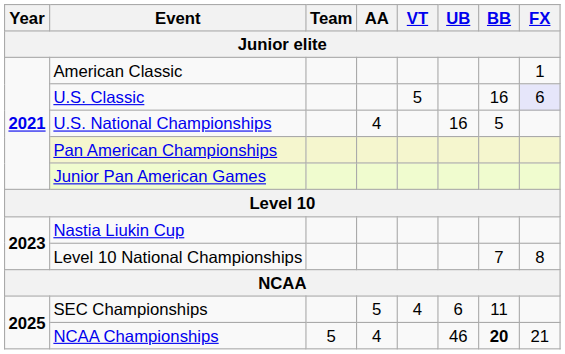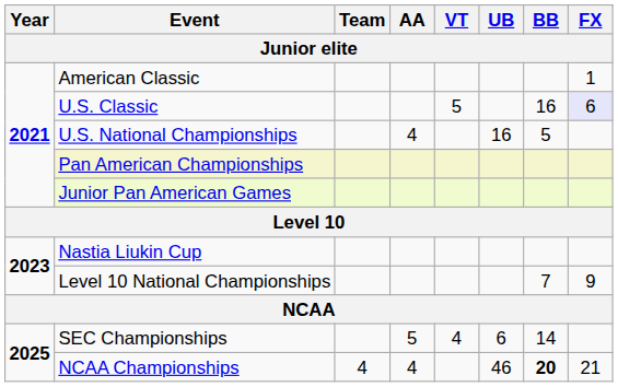Level 10 National Championships | FX: 8 -> 9
SEC Championships | BB: 11 -> 14
NCAA Championships | Team: 5 -> 4
